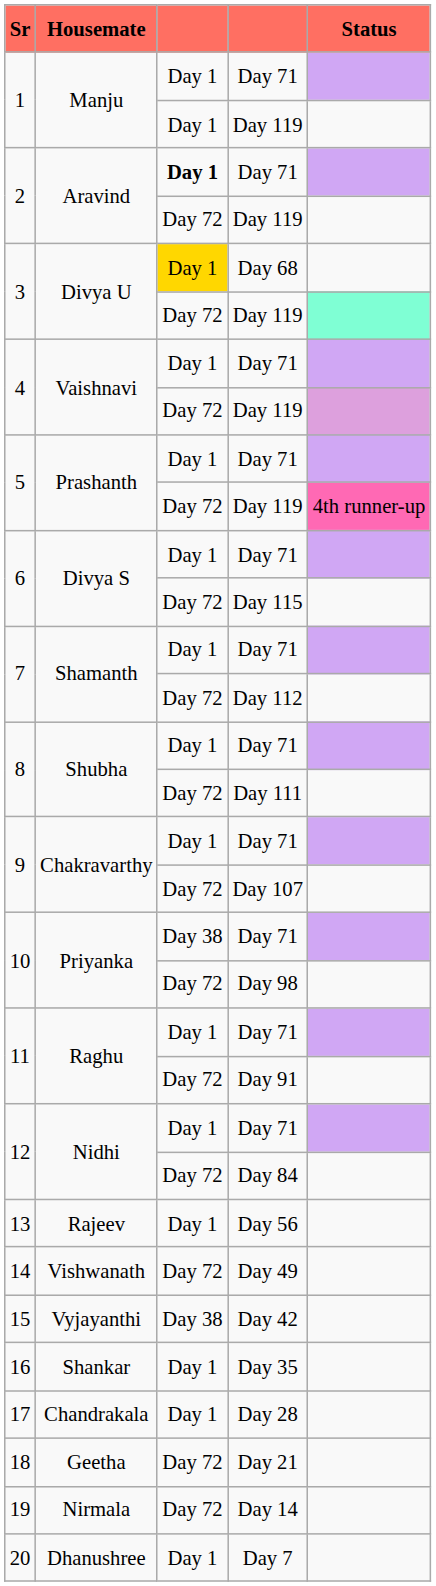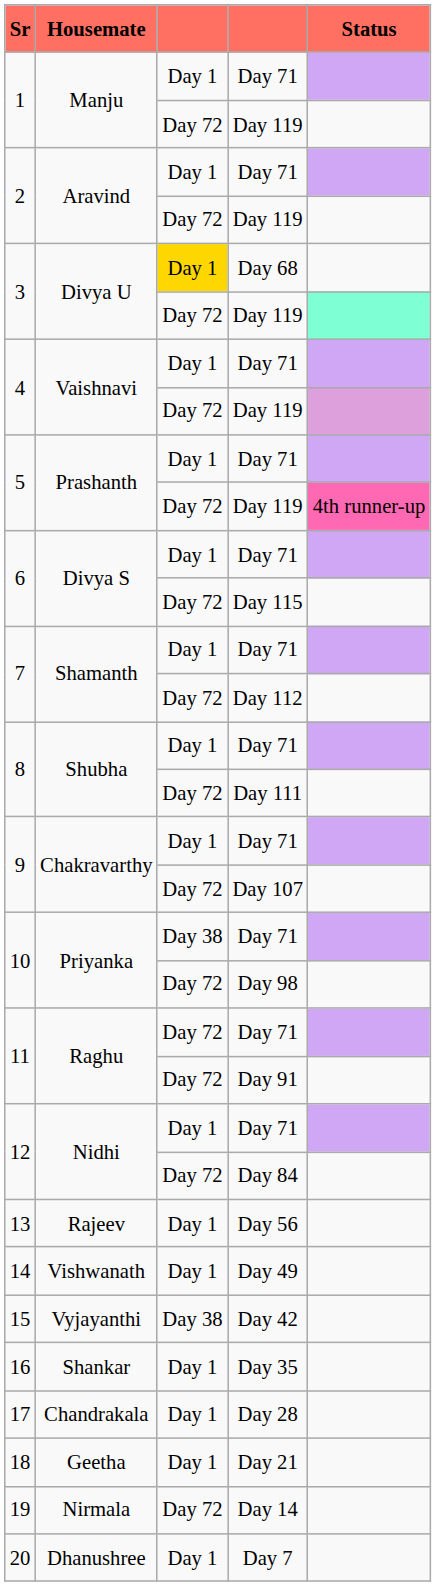1 / Day 119 | column 3: Day 1 -> Day 72
2 / Day 71 | column 3: bold -> normal
11 / Day 71 | column 3: Day 1 -> Day 72
14 | column 3: Day 72 -> Day 1
18 | column 3: Day 72 -> Day 1
